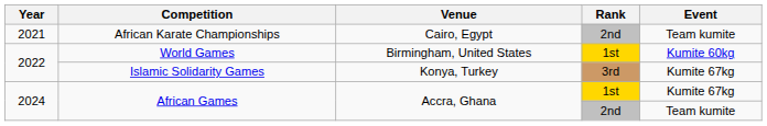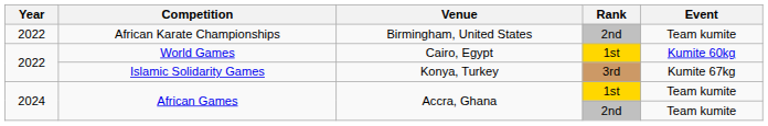African Karate Championships | Year: 2021 -> 2022
African Karate Championships | Venue: Cairo, Egypt -> Birmingham, United States
World Games | Venue: Birmingham, United States -> Cairo, Egypt
African Games / 1st | Event: Kumite 67kg -> Team kumite
